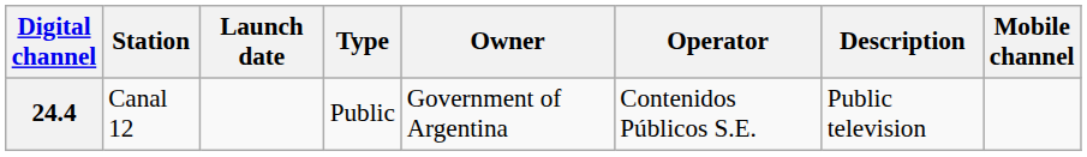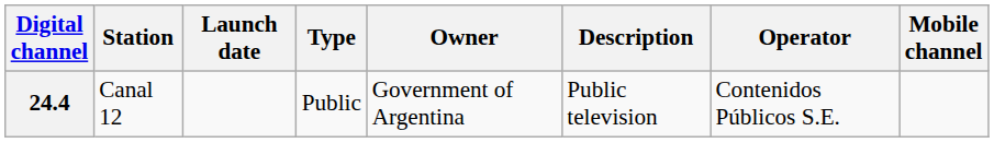columns swapped: Operator <-> Description
